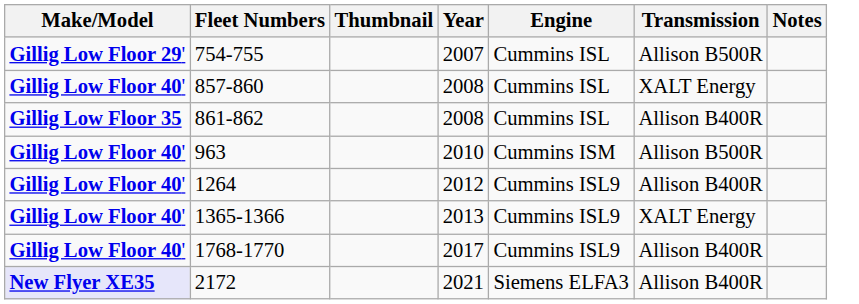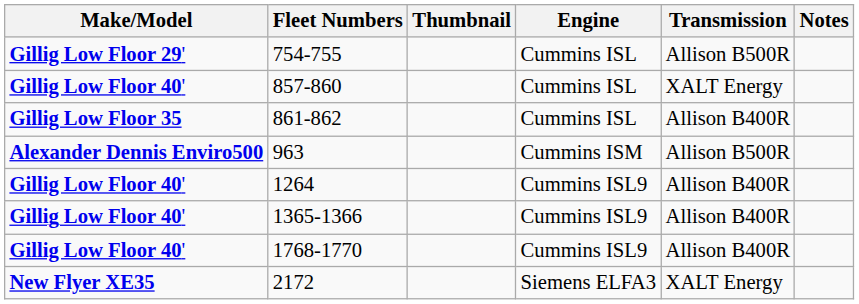- column: Year | 2007 | 2008 | 2008 | 2010 | 2012 | 2013 | 2017 | 2021
963 | Make/Model: Gillig Low Floor 40' -> Alexander Dennis Enviro500
1365-1366 | Transmission: XALT Energy -> Allison B400R
2172 | Make/Model: lavender background -> no background
2172 | Transmission: Allison B400R -> XALT Energy
